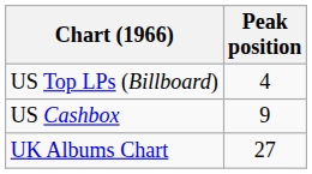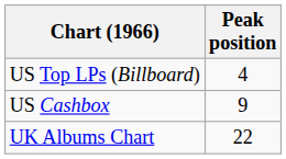UK Albums Chart | Peak position: 27 -> 22
